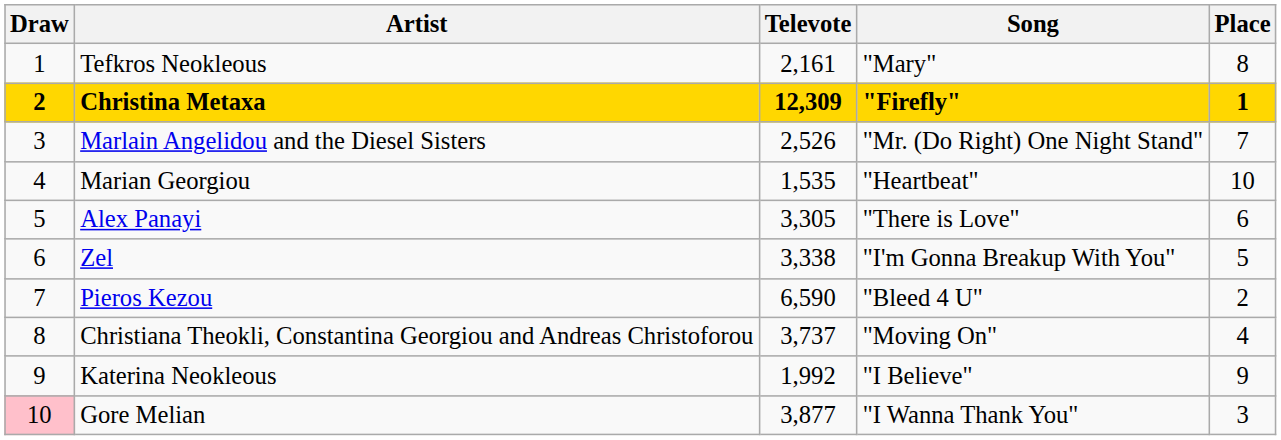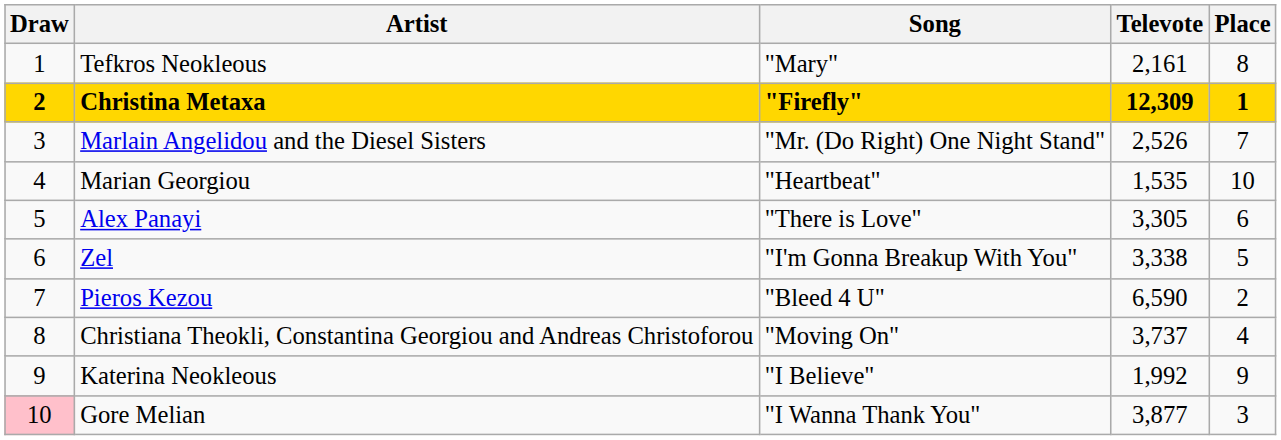columns swapped: Song <-> Televote
